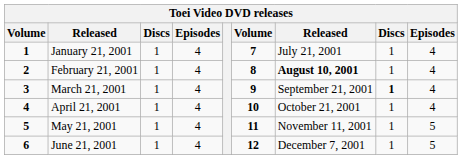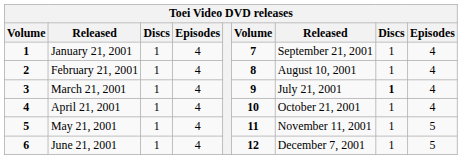January 21, 2001 | column 7: July 21, 2001 -> September 21, 2001
February 21, 2001 | column 7: bold -> normal
March 21, 2001 | column 7: September 21, 2001 -> July 21, 2001
